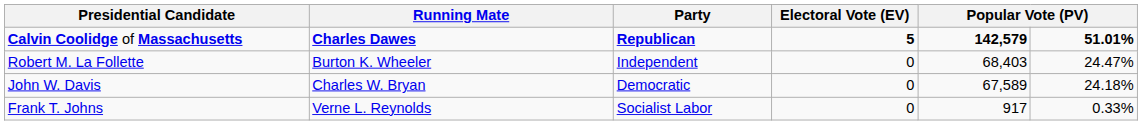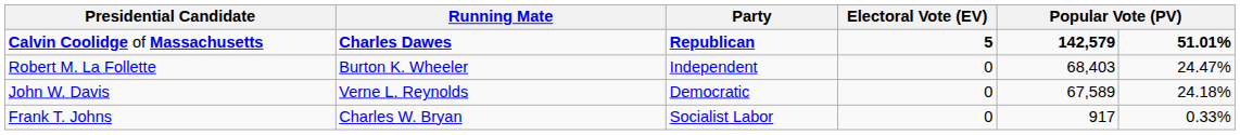John W. Davis | Running Mate: Charles W. Bryan -> Verne L. Reynolds
Frank T. Johns | Running Mate: Verne L. Reynolds -> Charles W. Bryan
